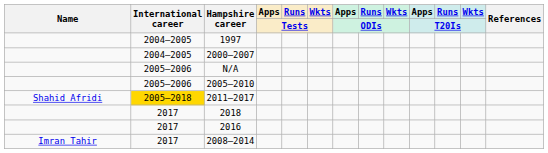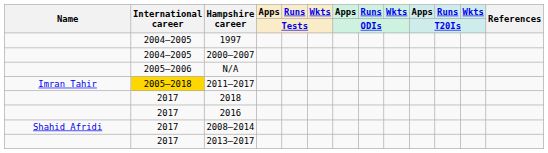- row: 2005–2006 | 2005–2010
2011–2017 | Name: Shahid Afridi -> Imran Tahir
2008–2014 | Name: Imran Tahir -> Shahid Afridi
+ row: 2017 | 2013–2017
